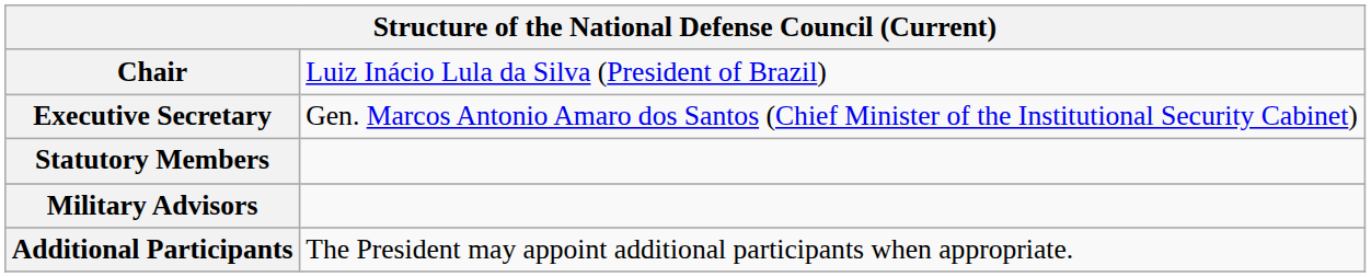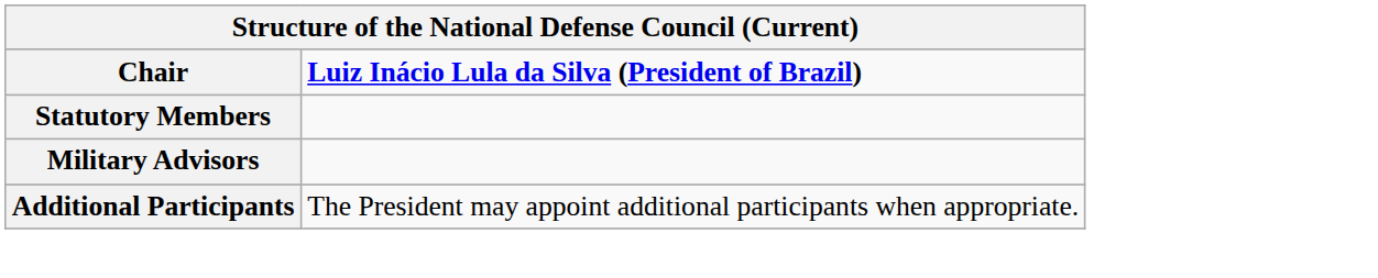Chair | column 2: normal -> bold
- row: Executive Secretary | Gen. Marcos Antonio Amaro dos Santos (Chief Minister of the Institutional Security Cabinet)
